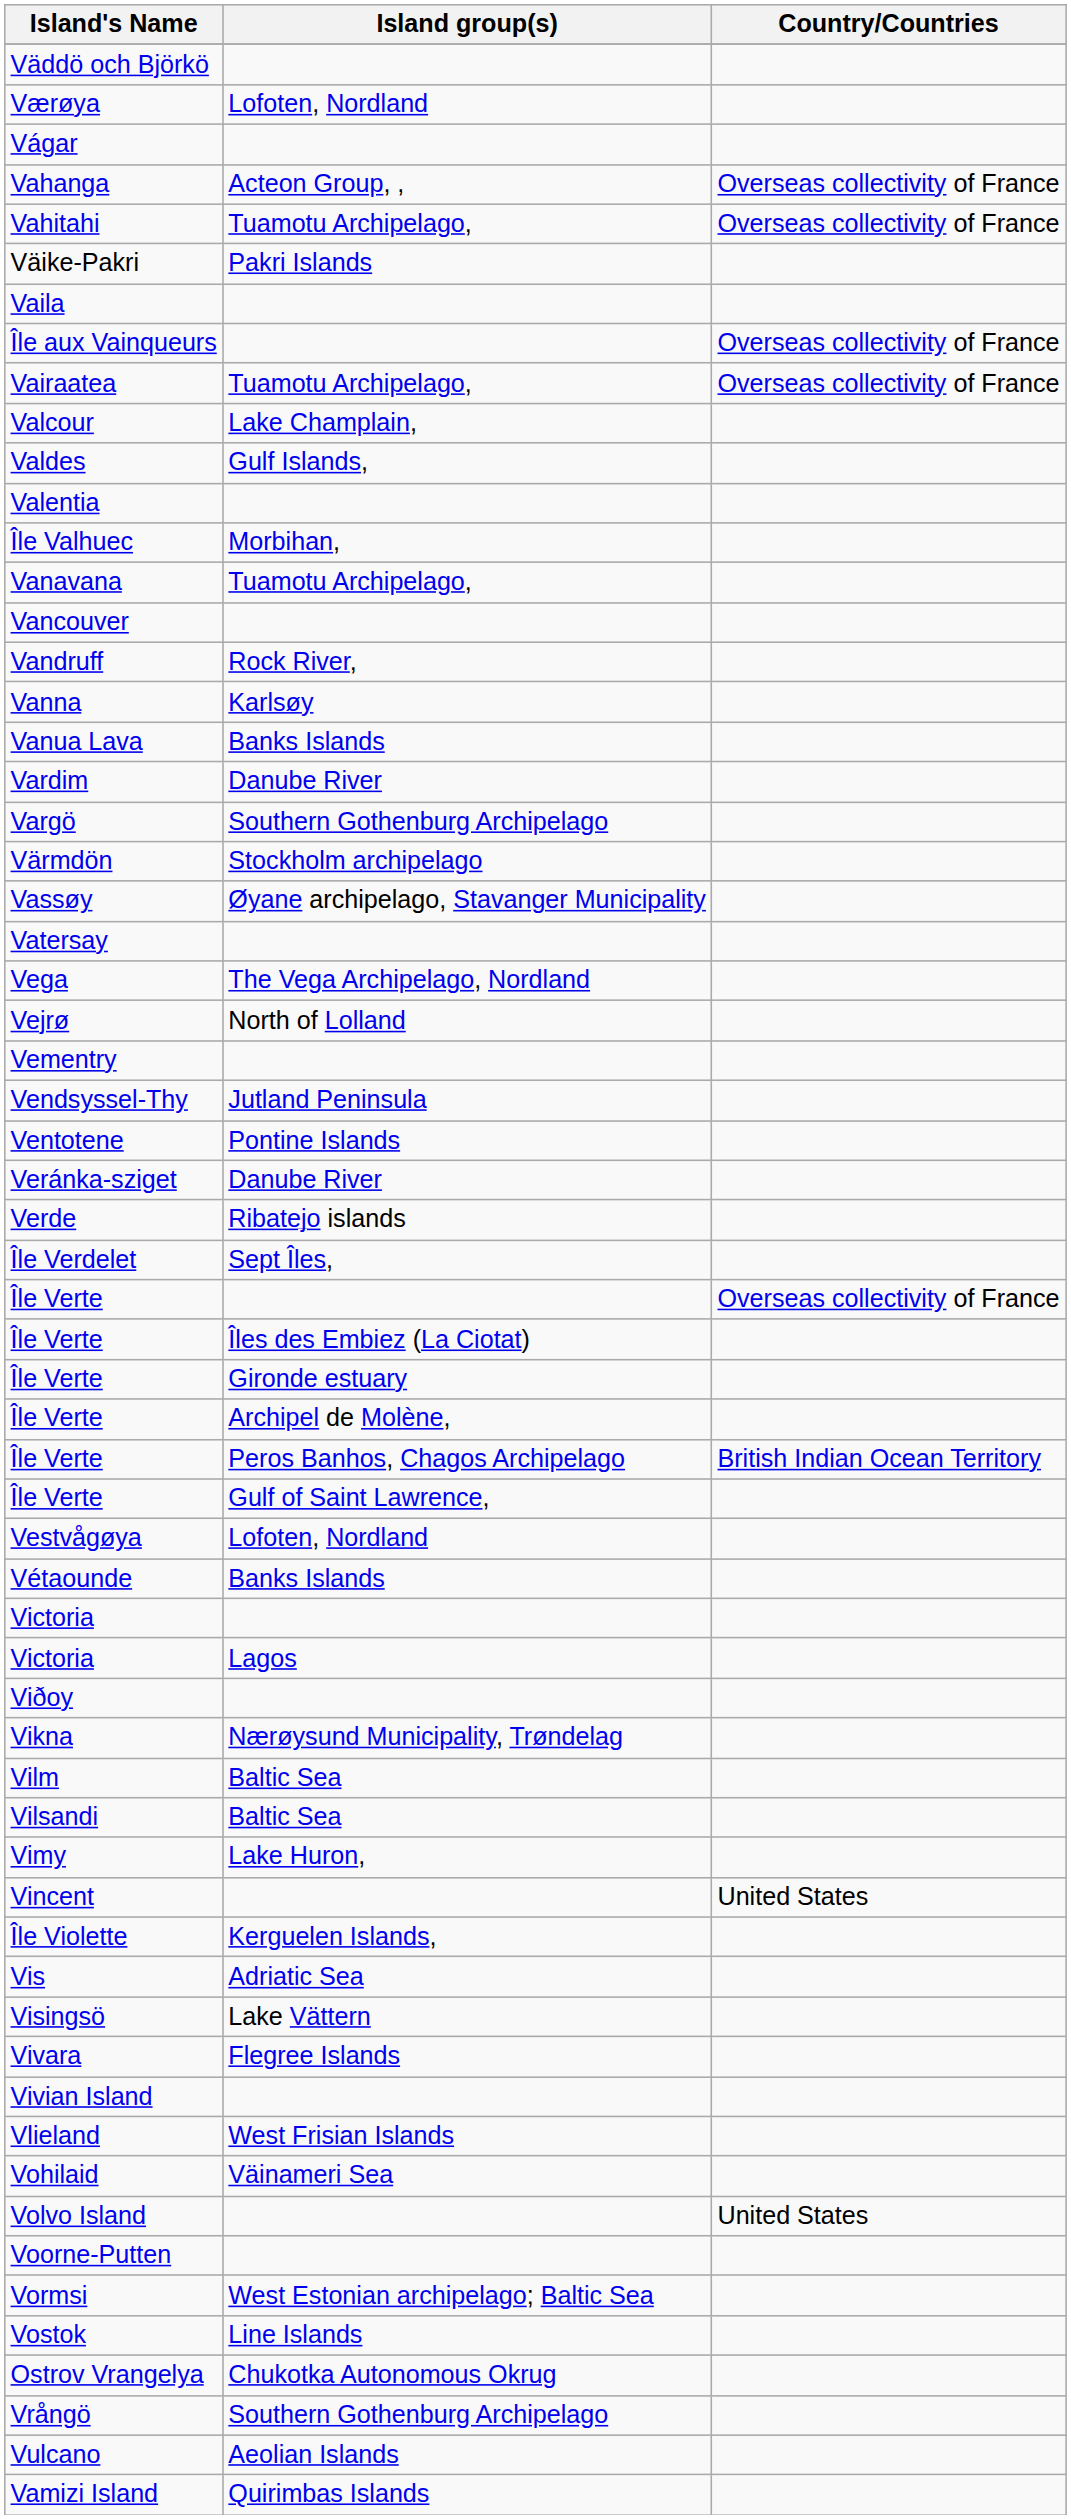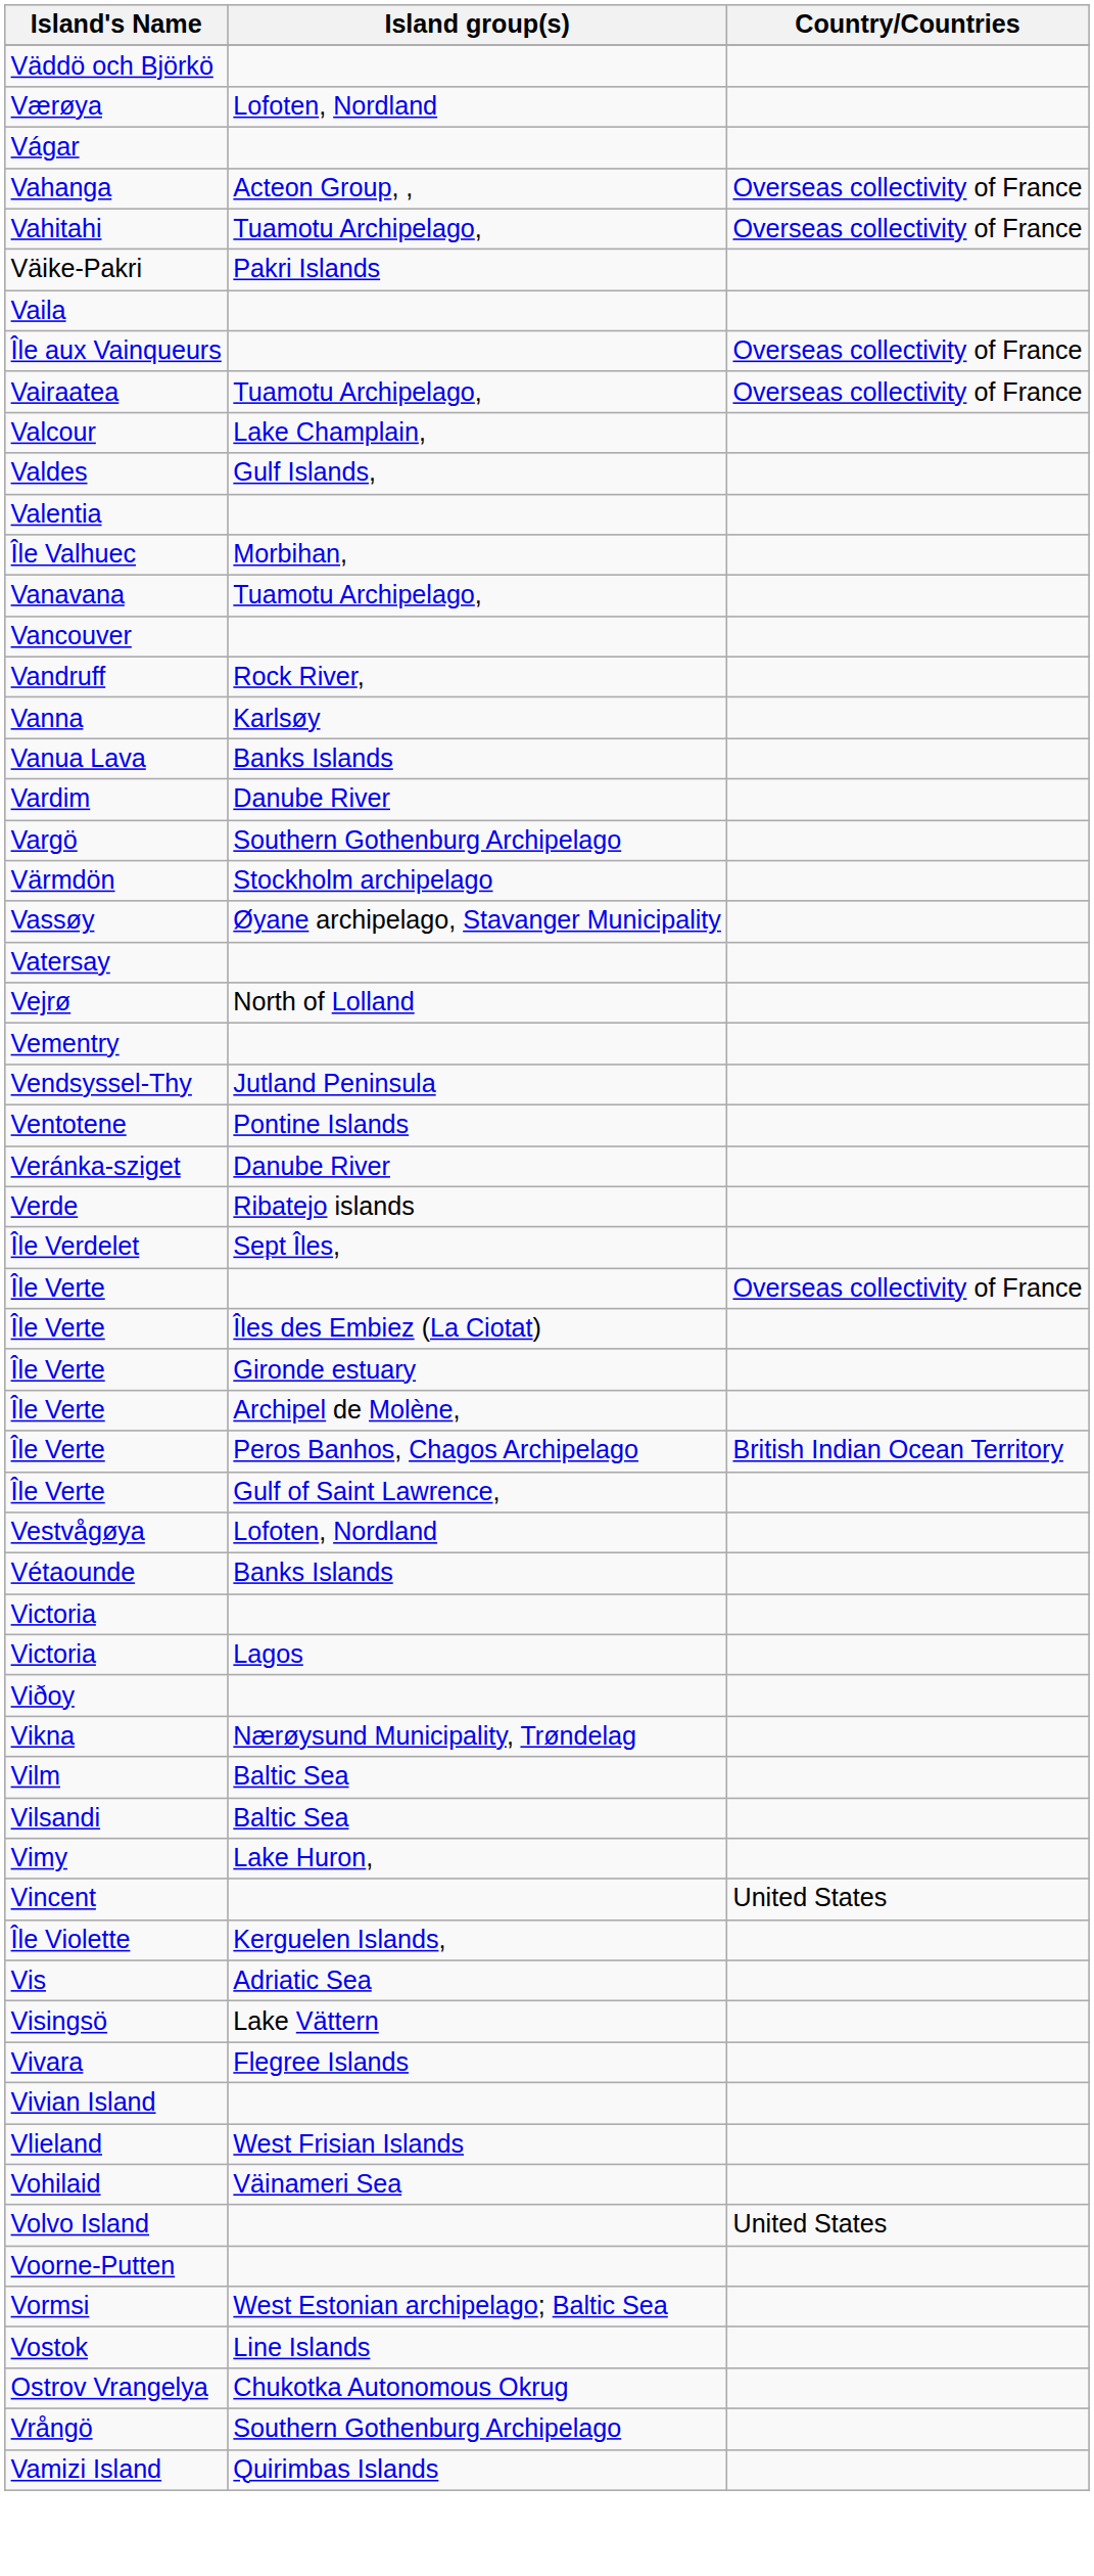- row: Vega | The Vega Archipelago, Nordland
- row: Vulcano | Aeolian Islands
